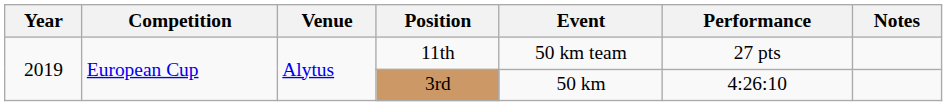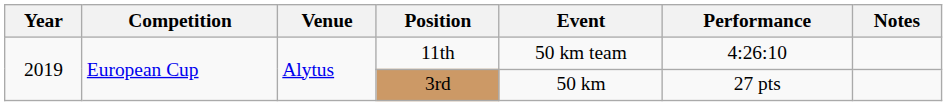11th | Performance: 27 pts -> 4:26:10
3rd | Performance: 4:26:10 -> 27 pts
